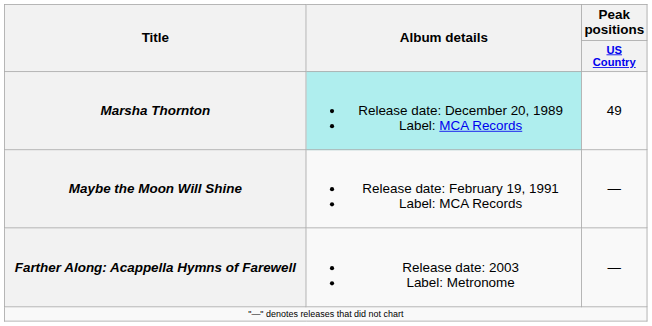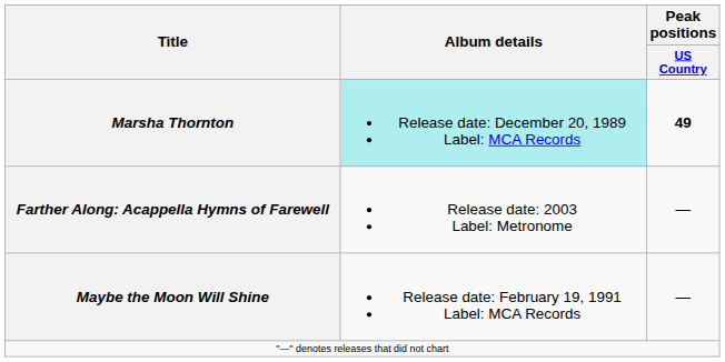Marsha Thornton | Peak positions / US Country: normal -> bold
rows swapped: Maybe the Moon Will Shine <-> Farther Along: Acappella Hymns of Farewell
